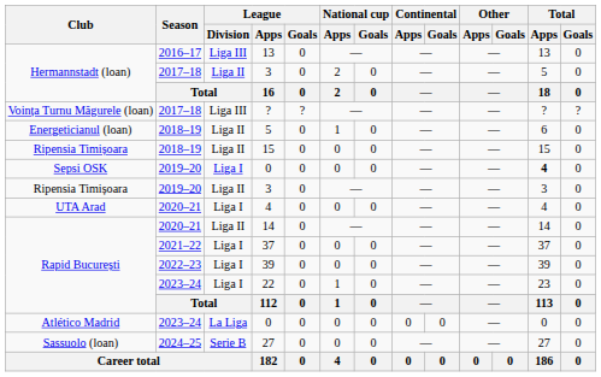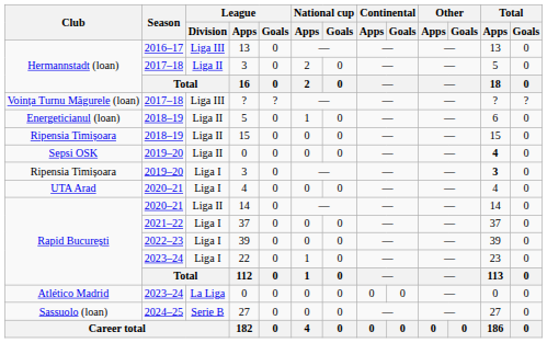Sepsi OSK / 0 | League / Division: Liga I -> Liga II
Ripensia Timișoara / 3 | League / Division: Liga II -> Liga I
Ripensia Timișoara / 3 | Total / Apps: normal -> bold
